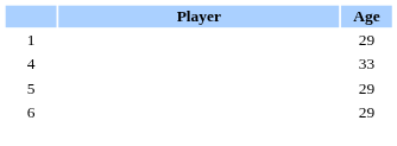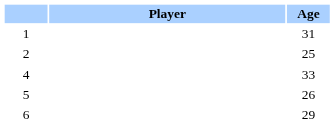1 | Age: 29 -> 31
+ row: 2 | 25
5 | Age: 29 -> 26
